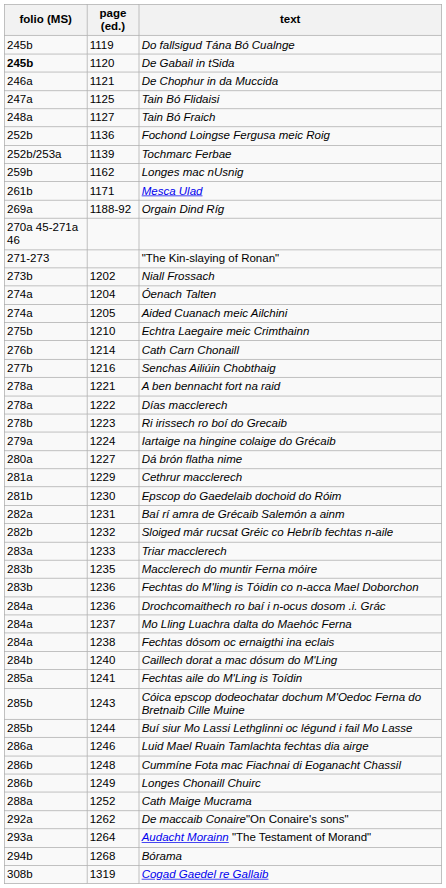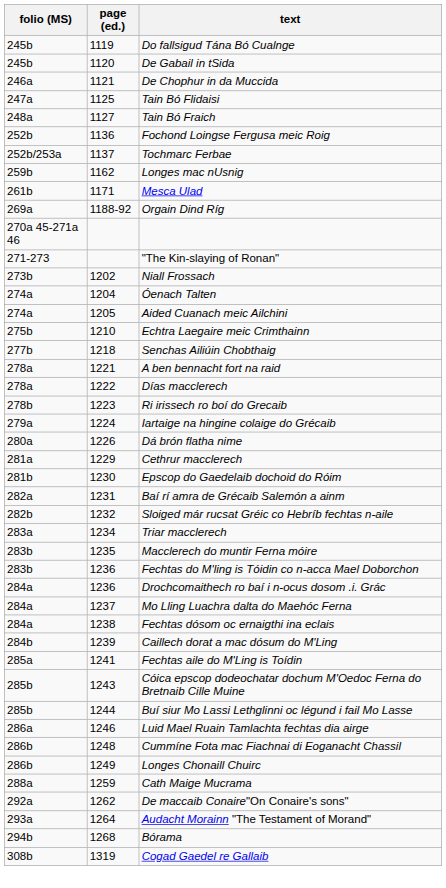De Gabail in tSida | folio (MS): bold -> normal
Tochmarc Ferbae | page (ed.): 1139 -> 1137
- row: 276b | 1214 | Cath Carn Chonaill
Senchas Ailiúin Chobthaig | page (ed.): 1216 -> 1218
Dá brón flatha nime | page (ed.): 1227 -> 1226
Triar macclerech | page (ed.): 1233 -> 1234
Caillech dorat a mac dósum do M'Ling | page (ed.): 1240 -> 1239
Cath Maige Mucrama | page (ed.): 1252 -> 1259
